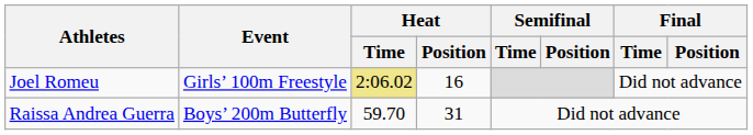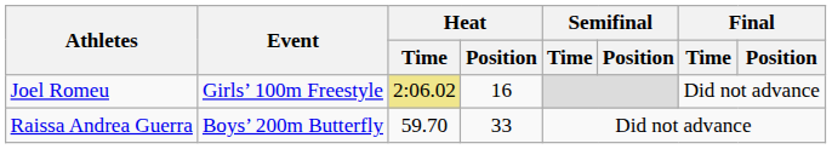Raissa Andrea Guerra | Heat / Position: 31 -> 33
